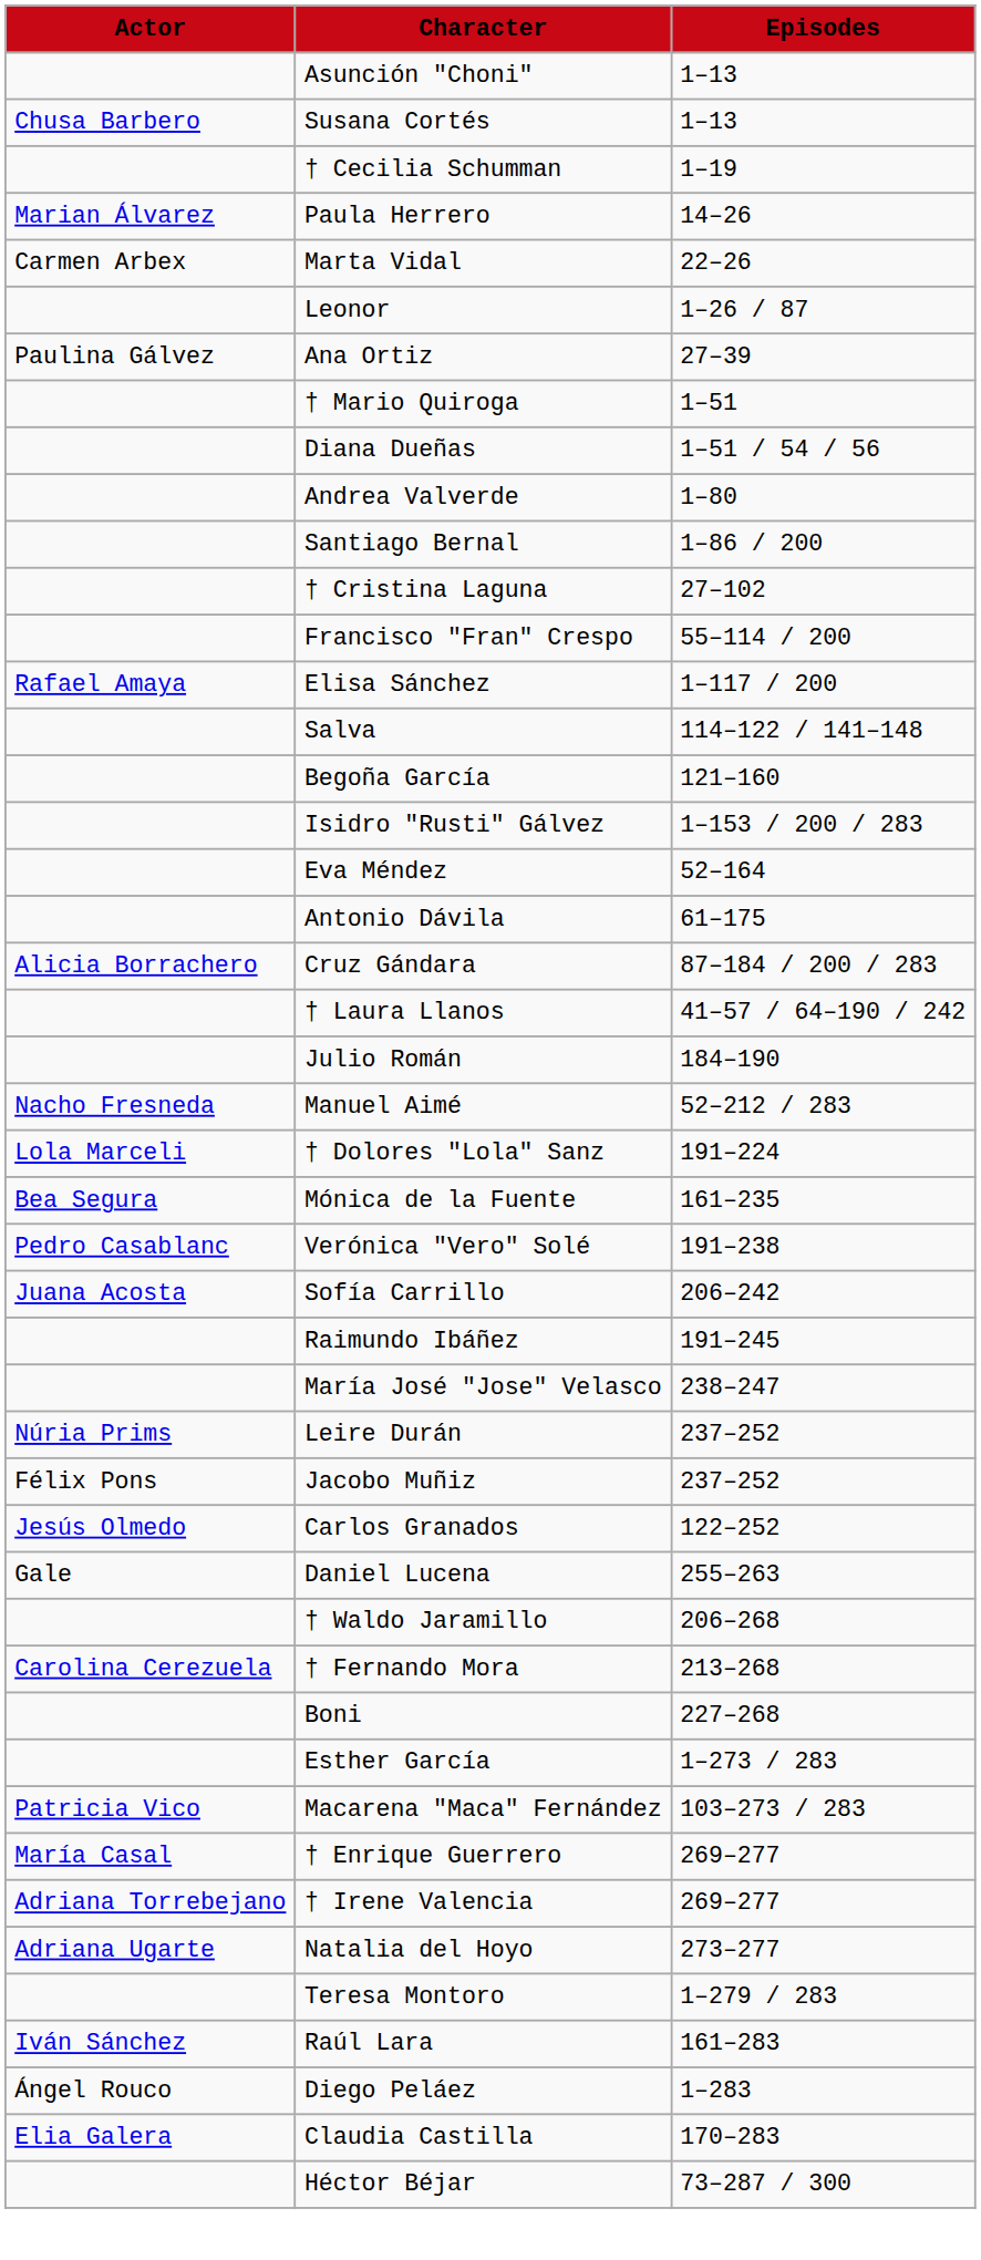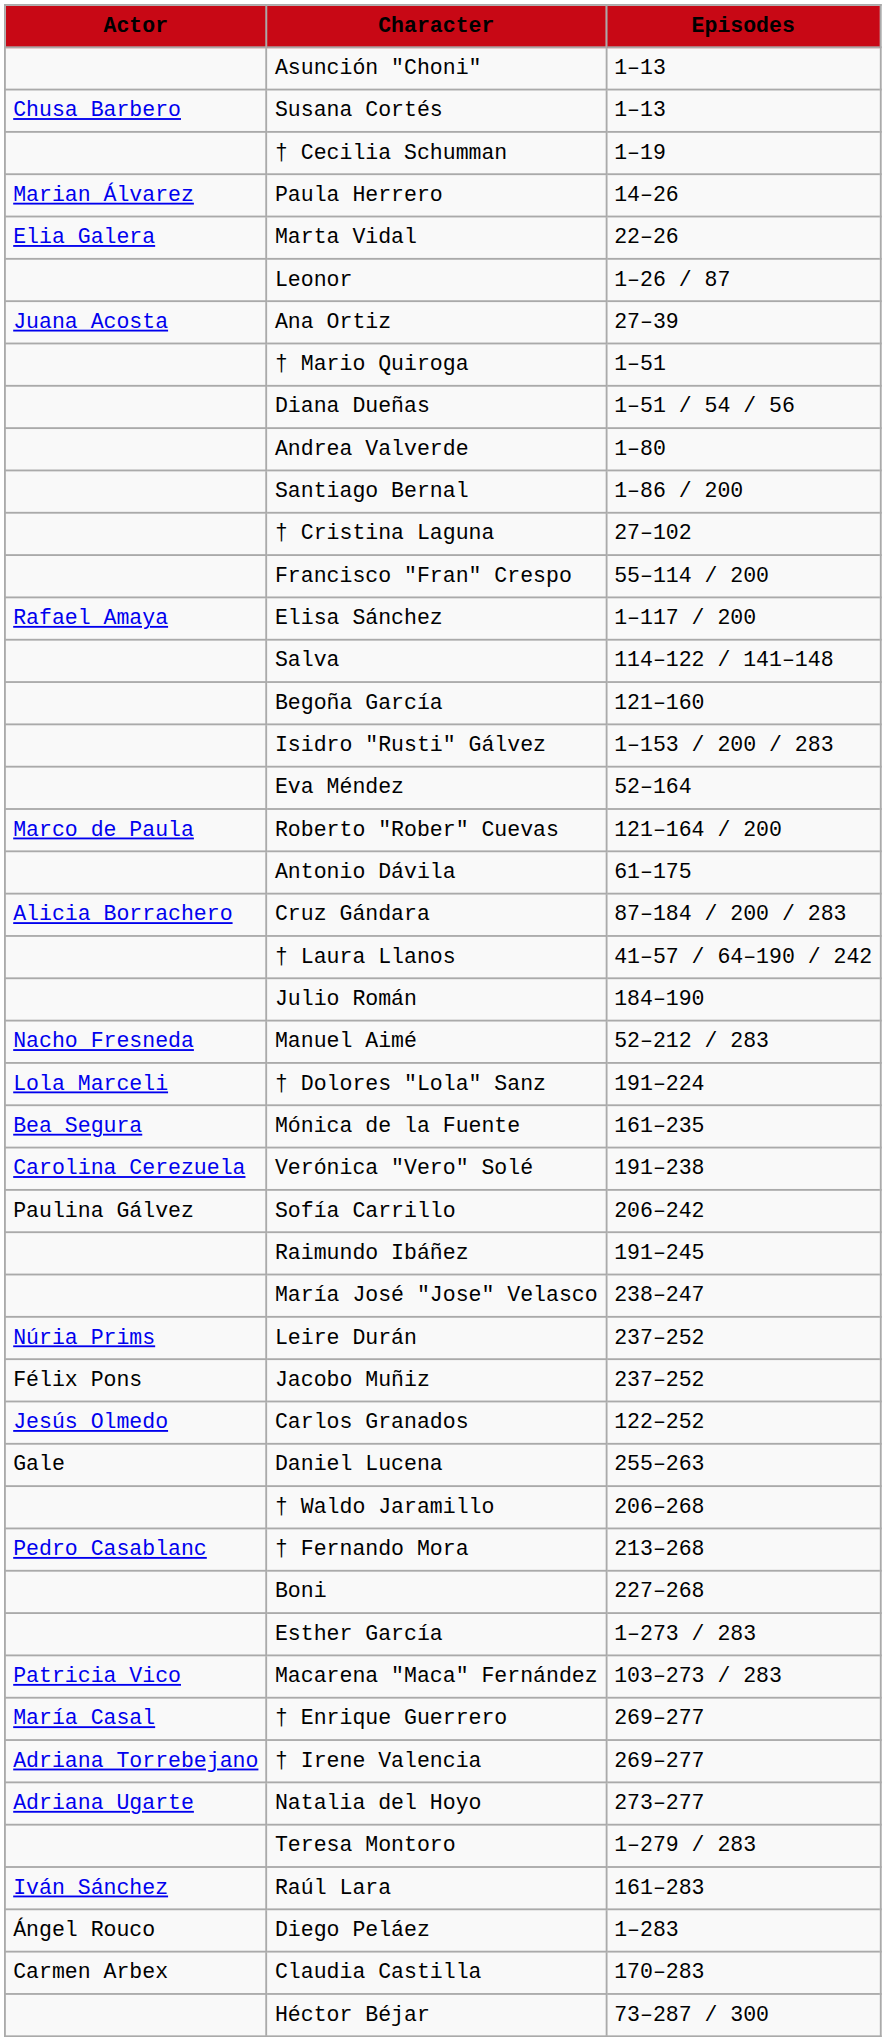Marta Vidal | Actor: Carmen Arbex -> Elia Galera
Ana Ortiz | Actor: Paulina Gálvez -> Juana Acosta
+ row: Marco de Paula | Roberto "Rober" Cuevas | 121–164 / 200
Verónica "Vero" Solé | Actor: Pedro Casablanc -> Carolina Cerezuela
Sofía Carrillo | Actor: Juana Acosta -> Paulina Gálvez
† Fernando Mora | Actor: Carolina Cerezuela -> Pedro Casablanc
Claudia Castilla | Actor: Elia Galera -> Carmen Arbex
